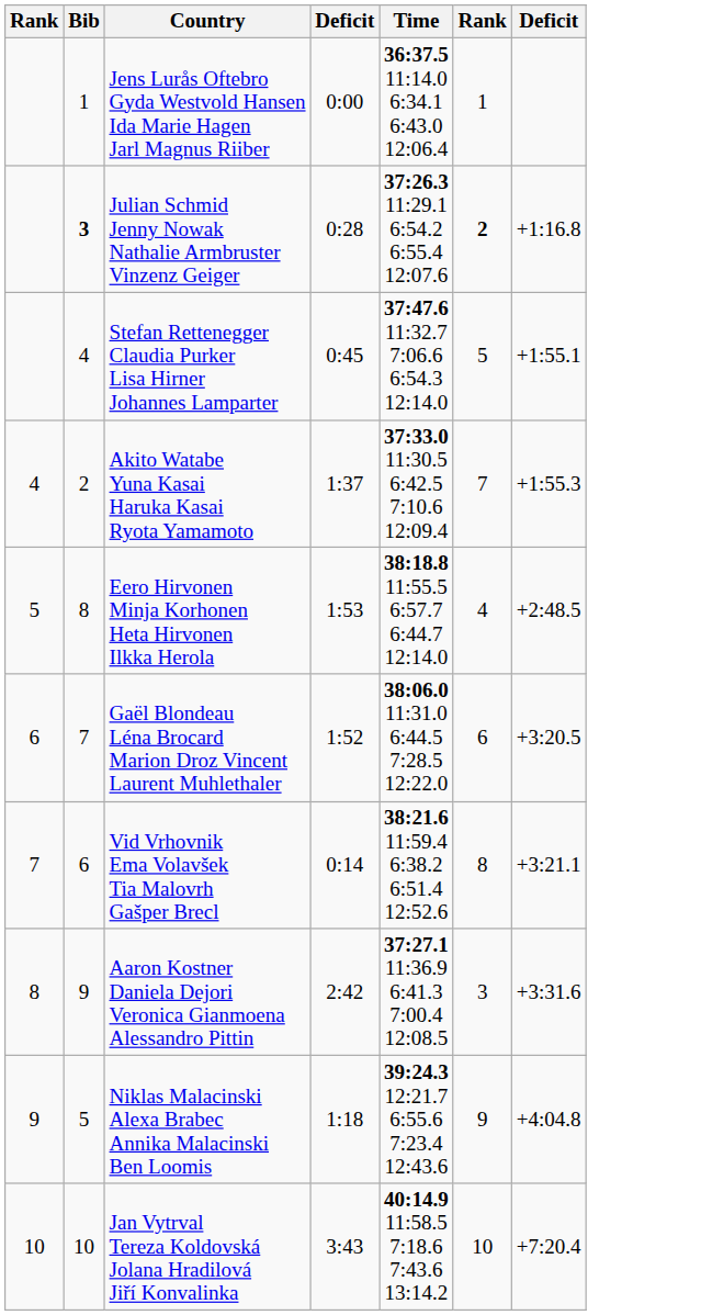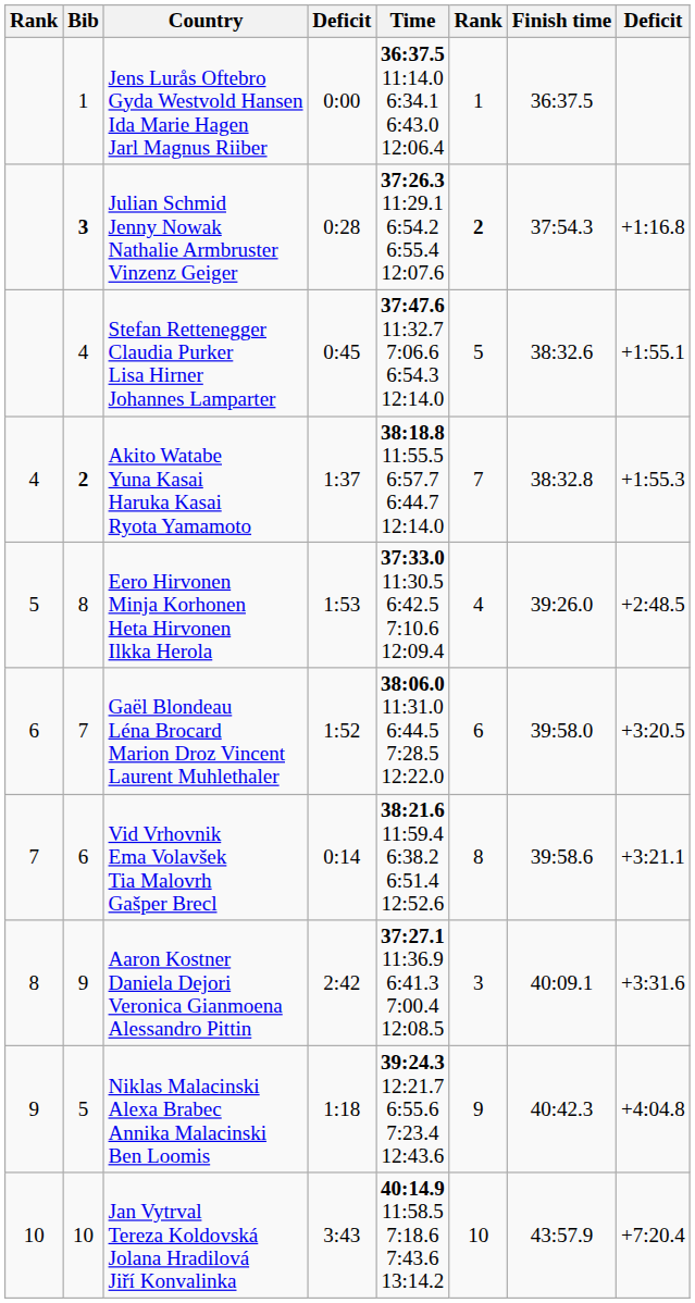+ column: Finish time | 36:37.5 | 37:54.3 | 38:32.6 | 38:32.8 | 39:26.0 | 39:58.0 | 39:58.6 | 40:09.1 | 40:42.3 | 43:57.9
Akito Watabe Yuna Kasai Haruka Kasai Ryota Yamamoto | Bib: normal -> bold
Akito Watabe Yuna Kasai Haruka Kasai Ryota Yamamoto | Time: 37:33.0 11:30.5 6:42.5 7:10.6 12:09.4 -> 38:18.8 11:55.5 6:57.7 6:44.7 12:14.0
Eero Hirvonen Minja Korhonen Heta Hirvonen Ilkka Herola | Time: 38:18.8 11:55.5 6:57.7 6:44.7 12:14.0 -> 37:33.0 11:30.5 6:42.5 7:10.6 12:09.4
